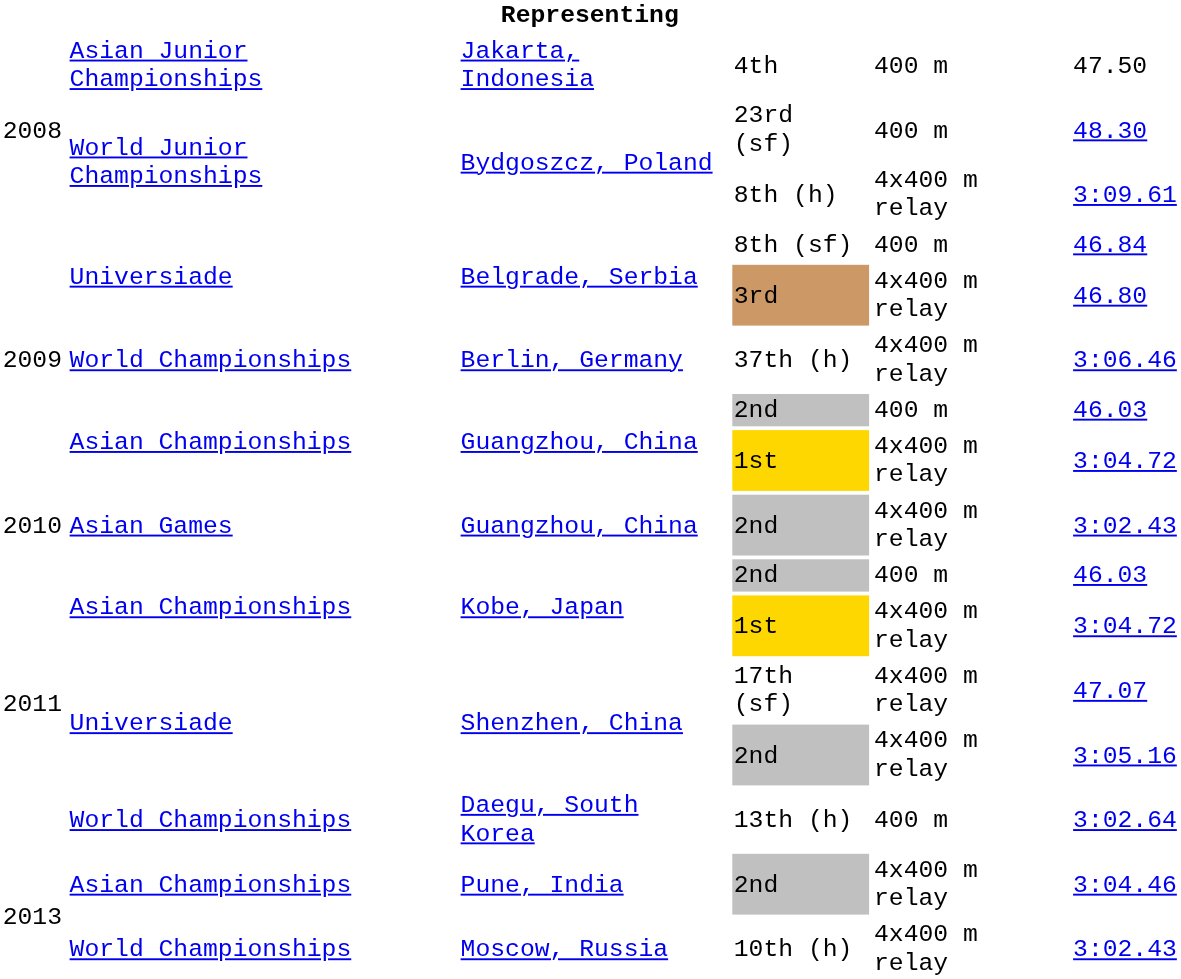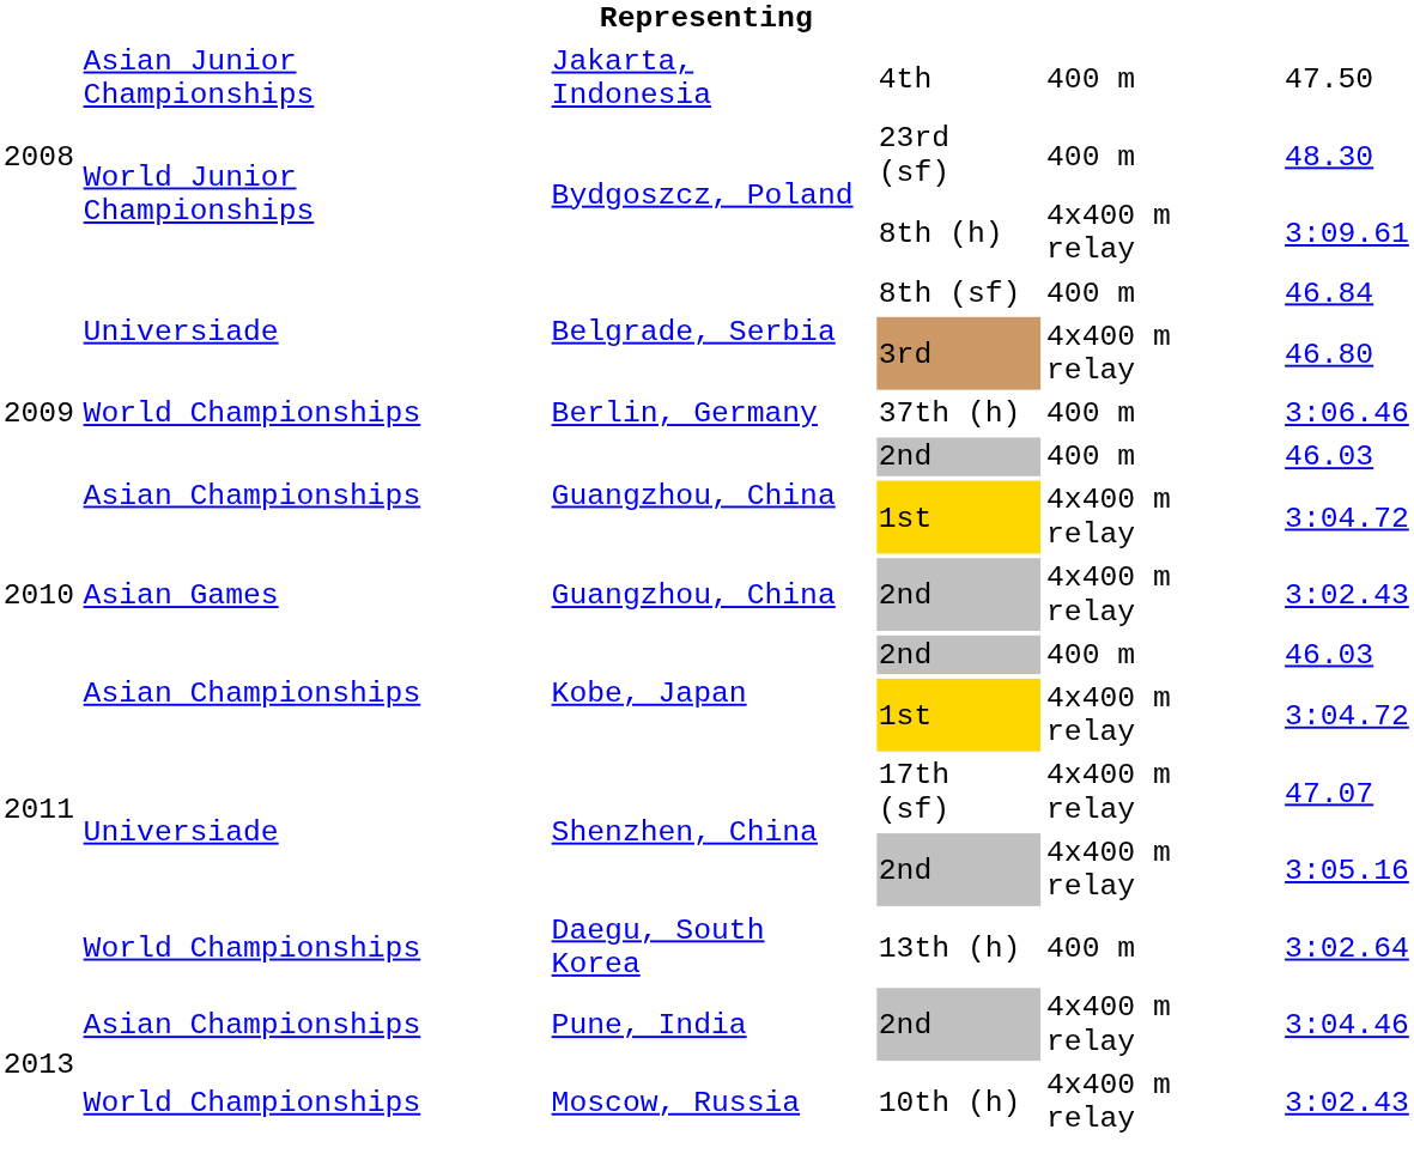37th (h) | column 5: 4x400 m relay -> 400 m
